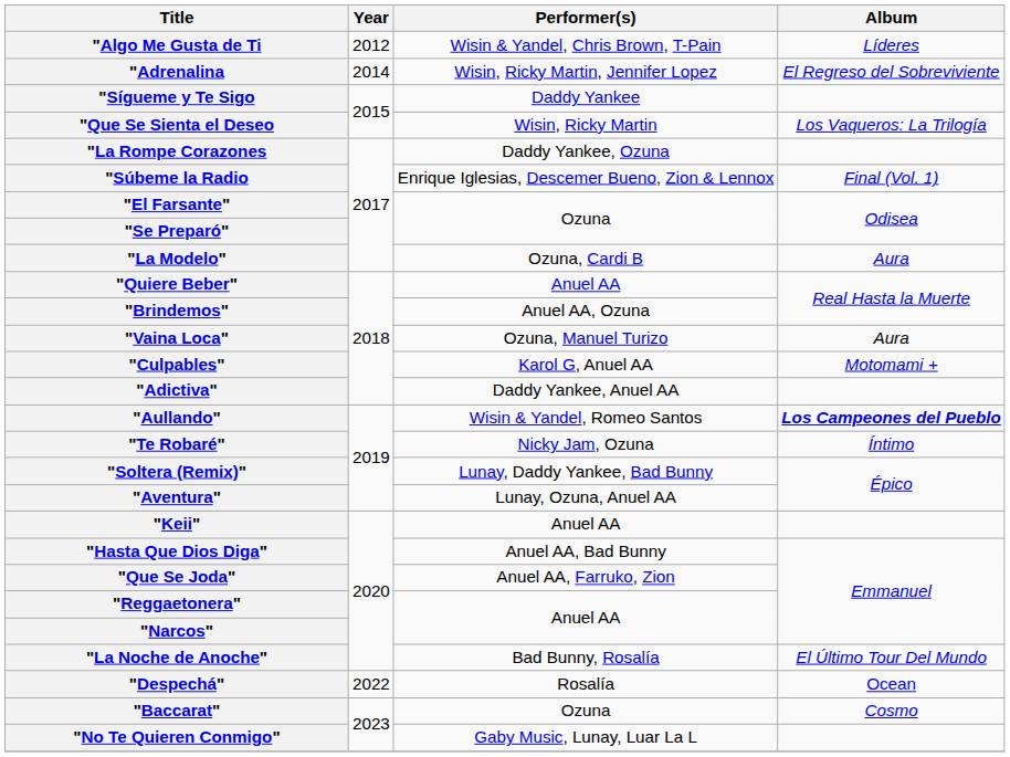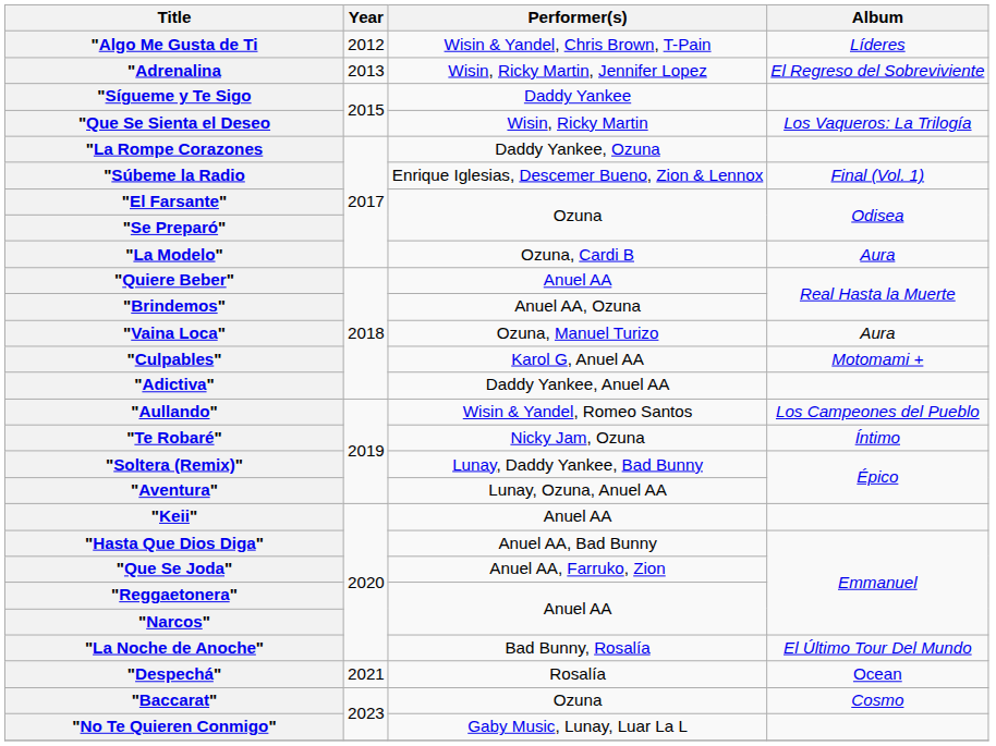"Adrenalina | Year: 2014 -> 2013
"Aullando" | Album: bold -> normal
"Despechá" | Year: 2022 -> 2021
